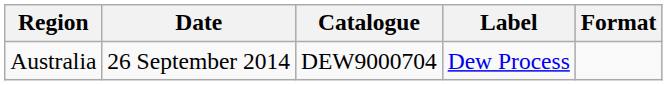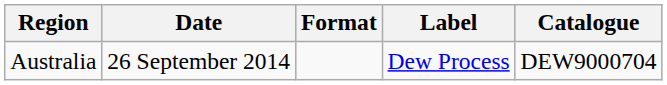columns swapped: Format <-> Catalogue
